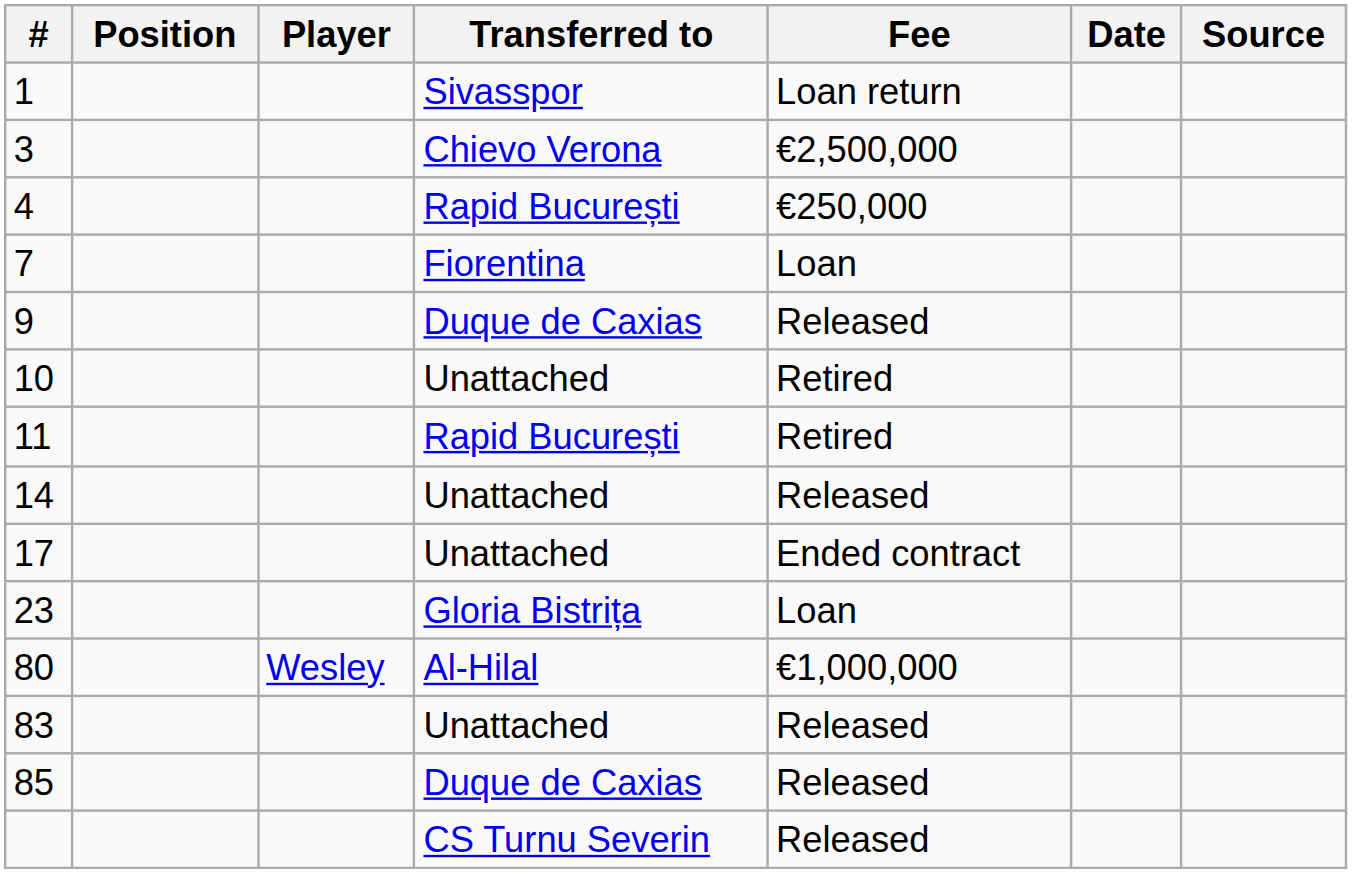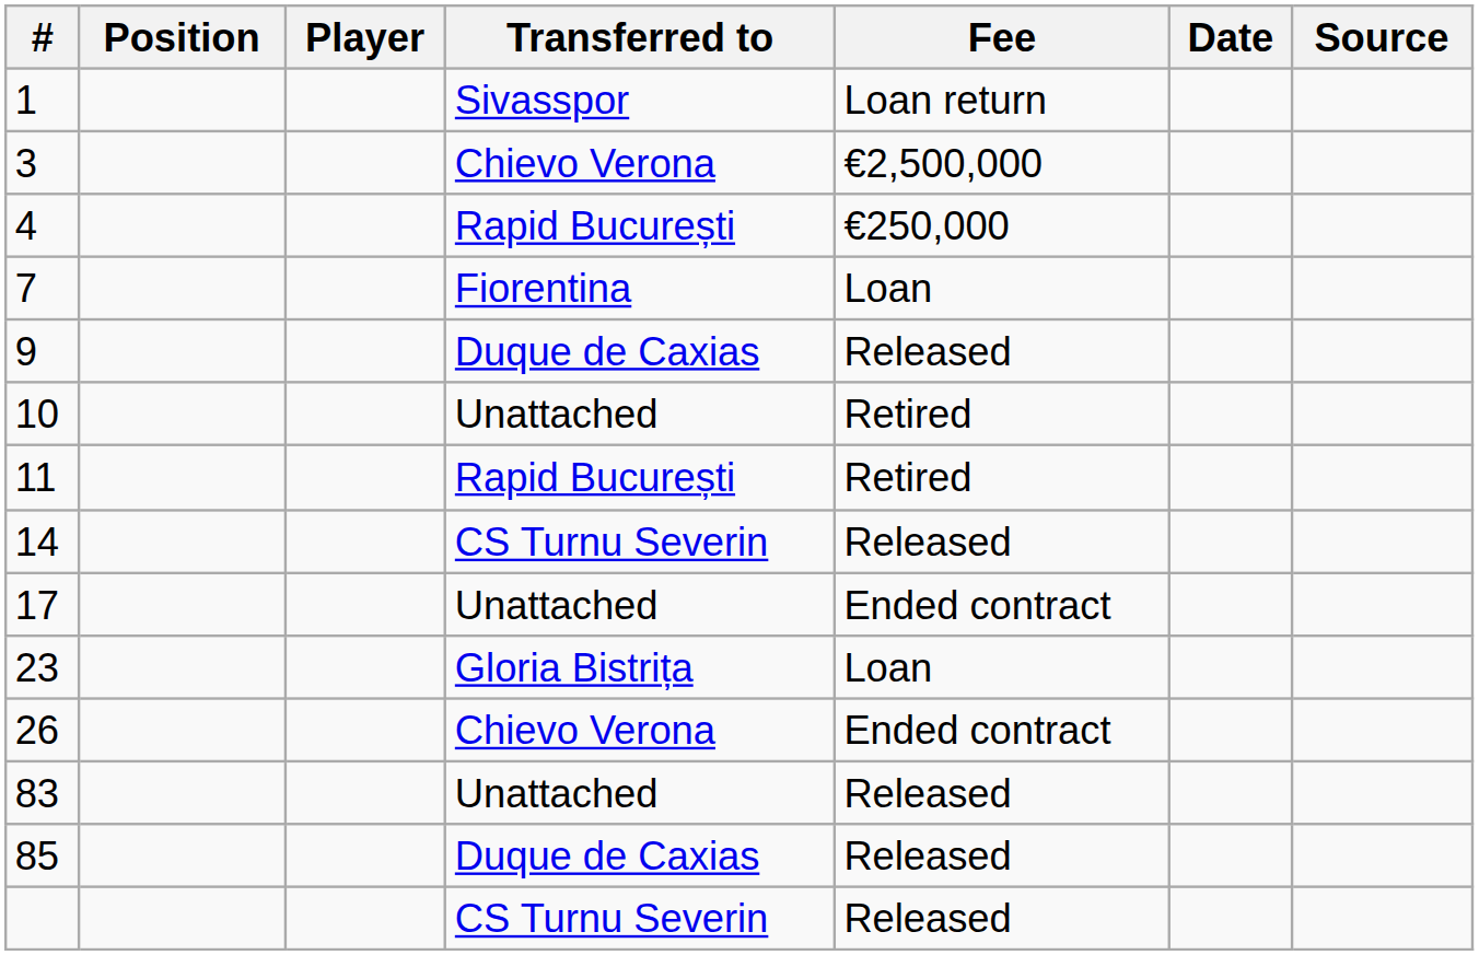14 | Transferred to: Unattached -> CS Turnu Severin
+ row: 26 | Chievo Verona | Ended contract
- row: 80 | Wesley | Al-Hilal | €1,000,000
